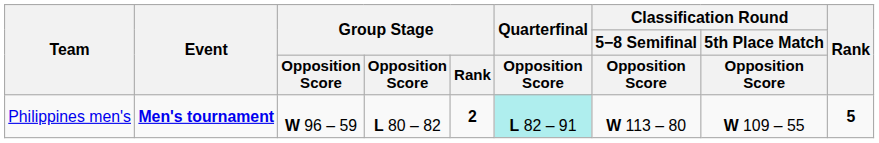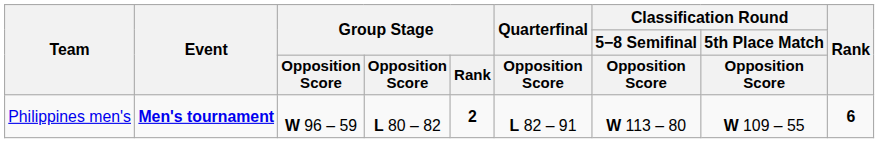Philippines men's | Quarterfinal / Opposition Score: paleturquoise background -> no background
Philippines men's | Rank: 5 -> 6
